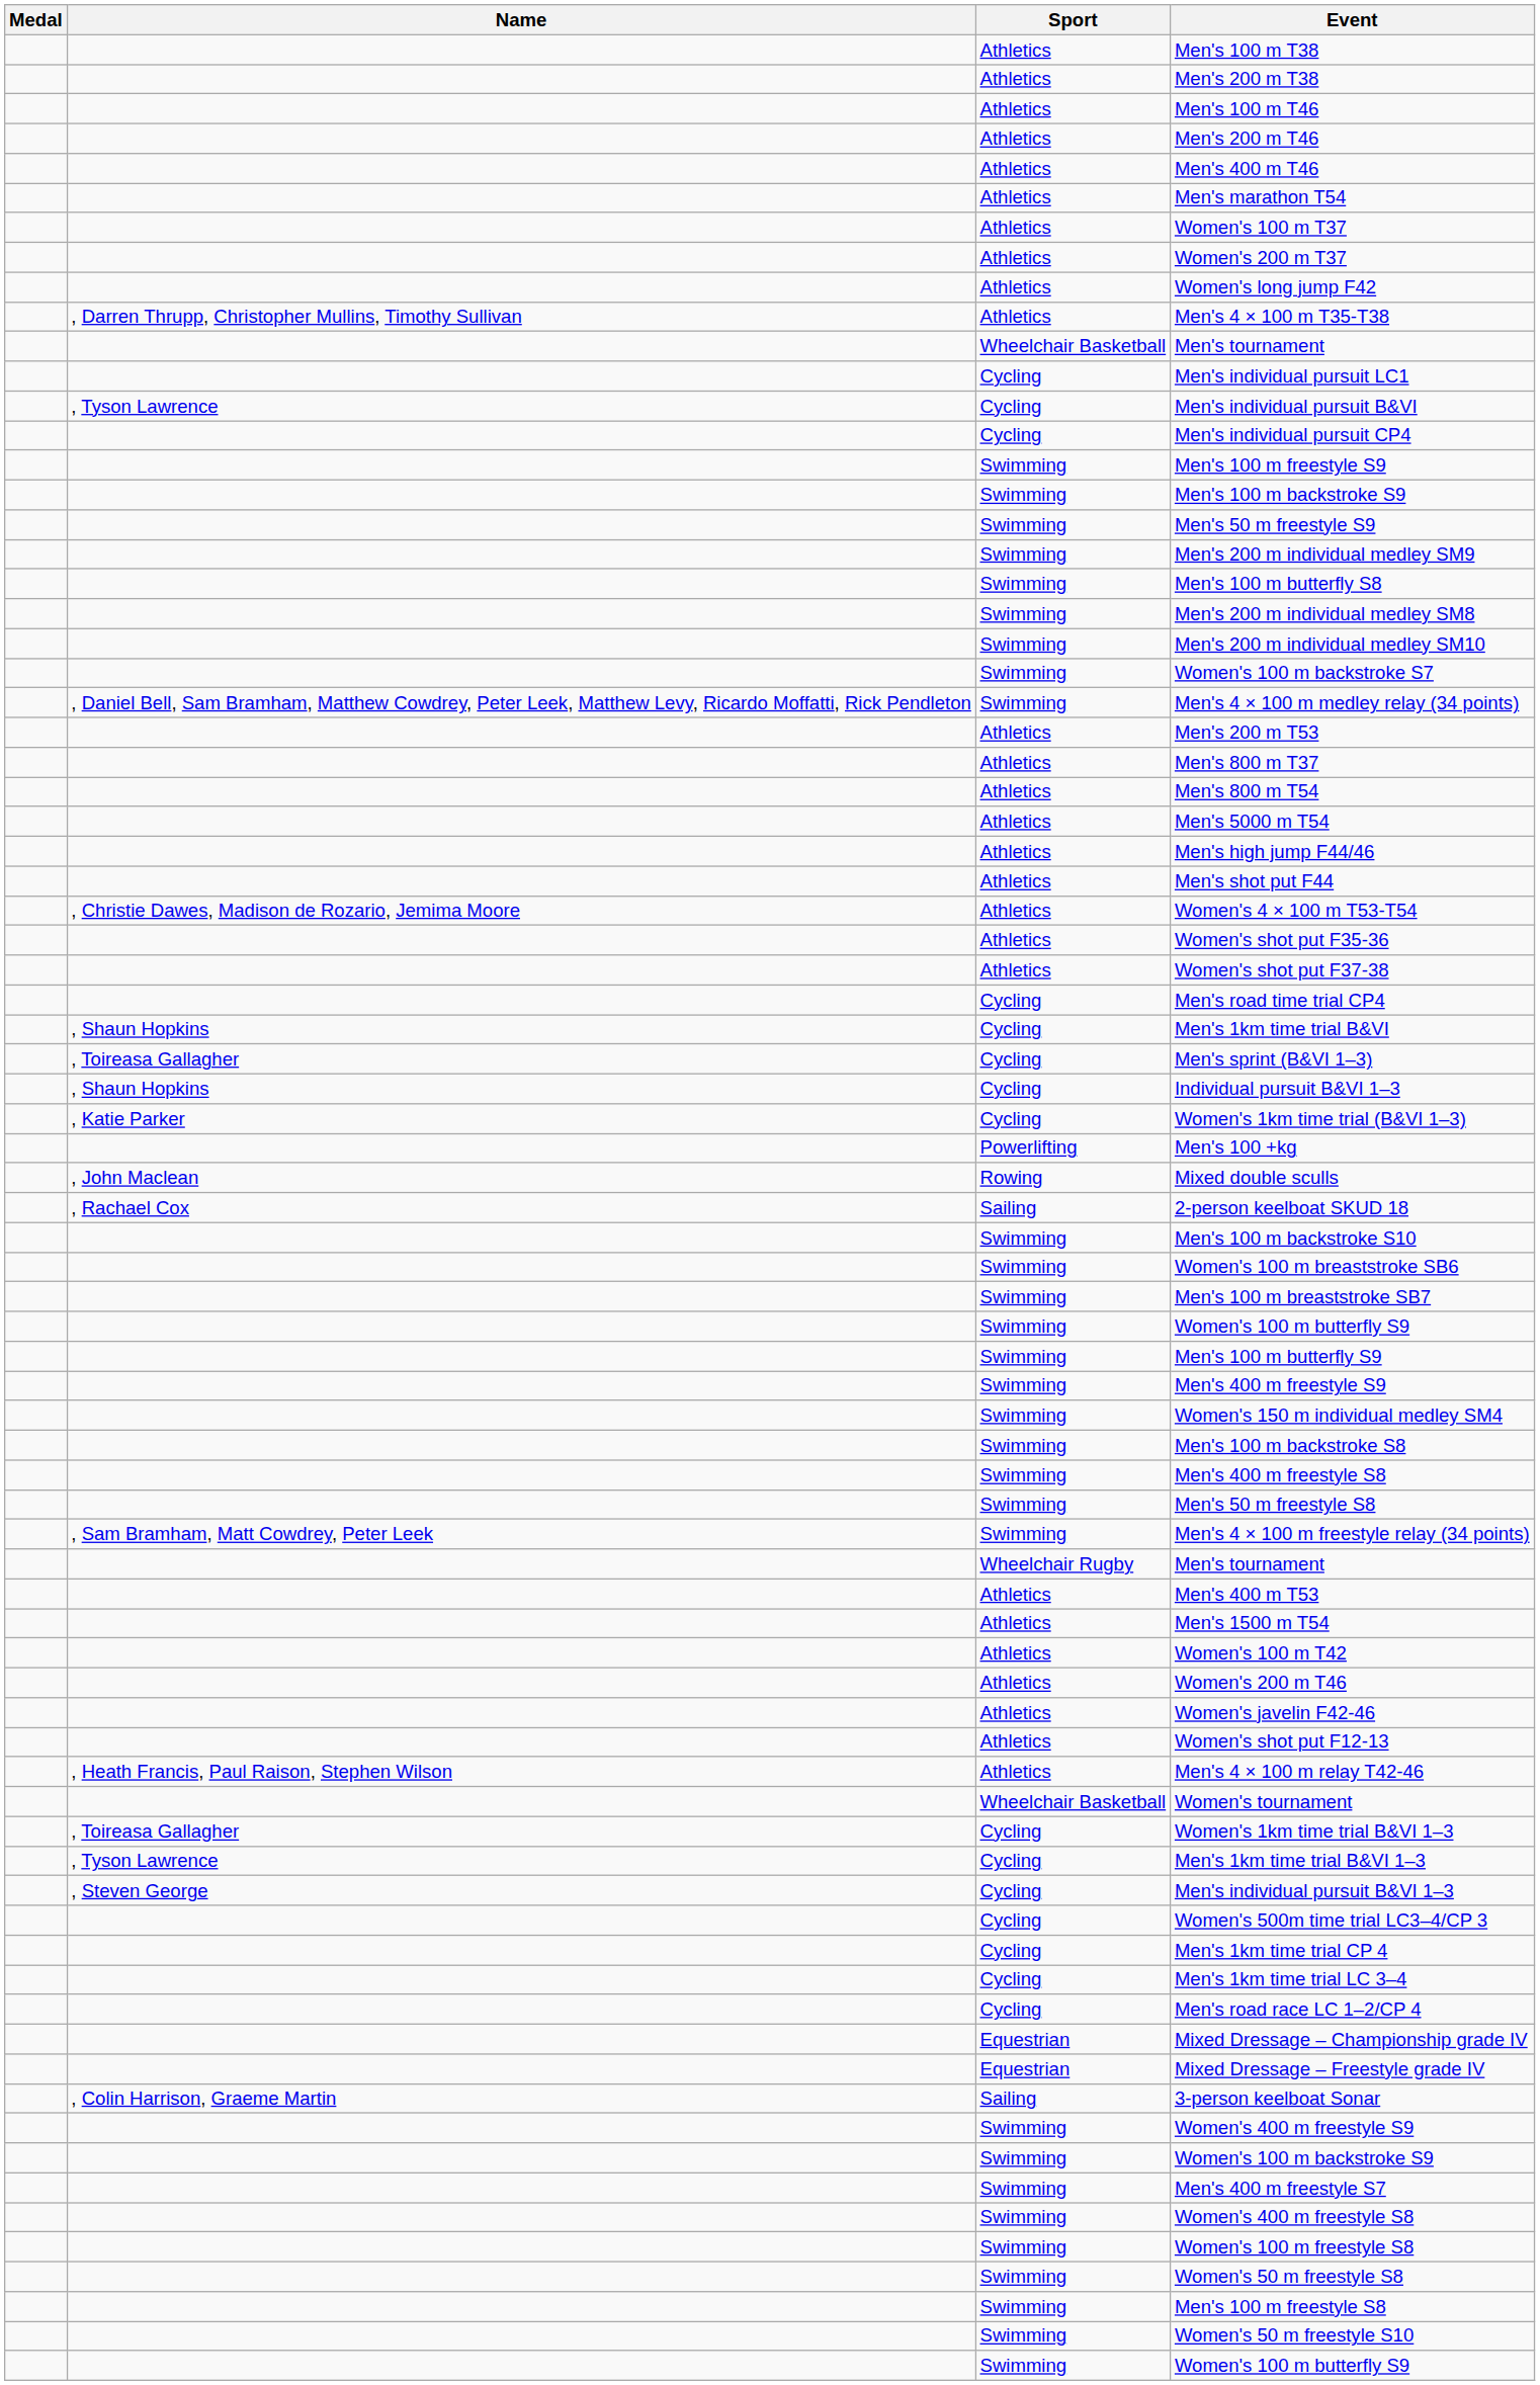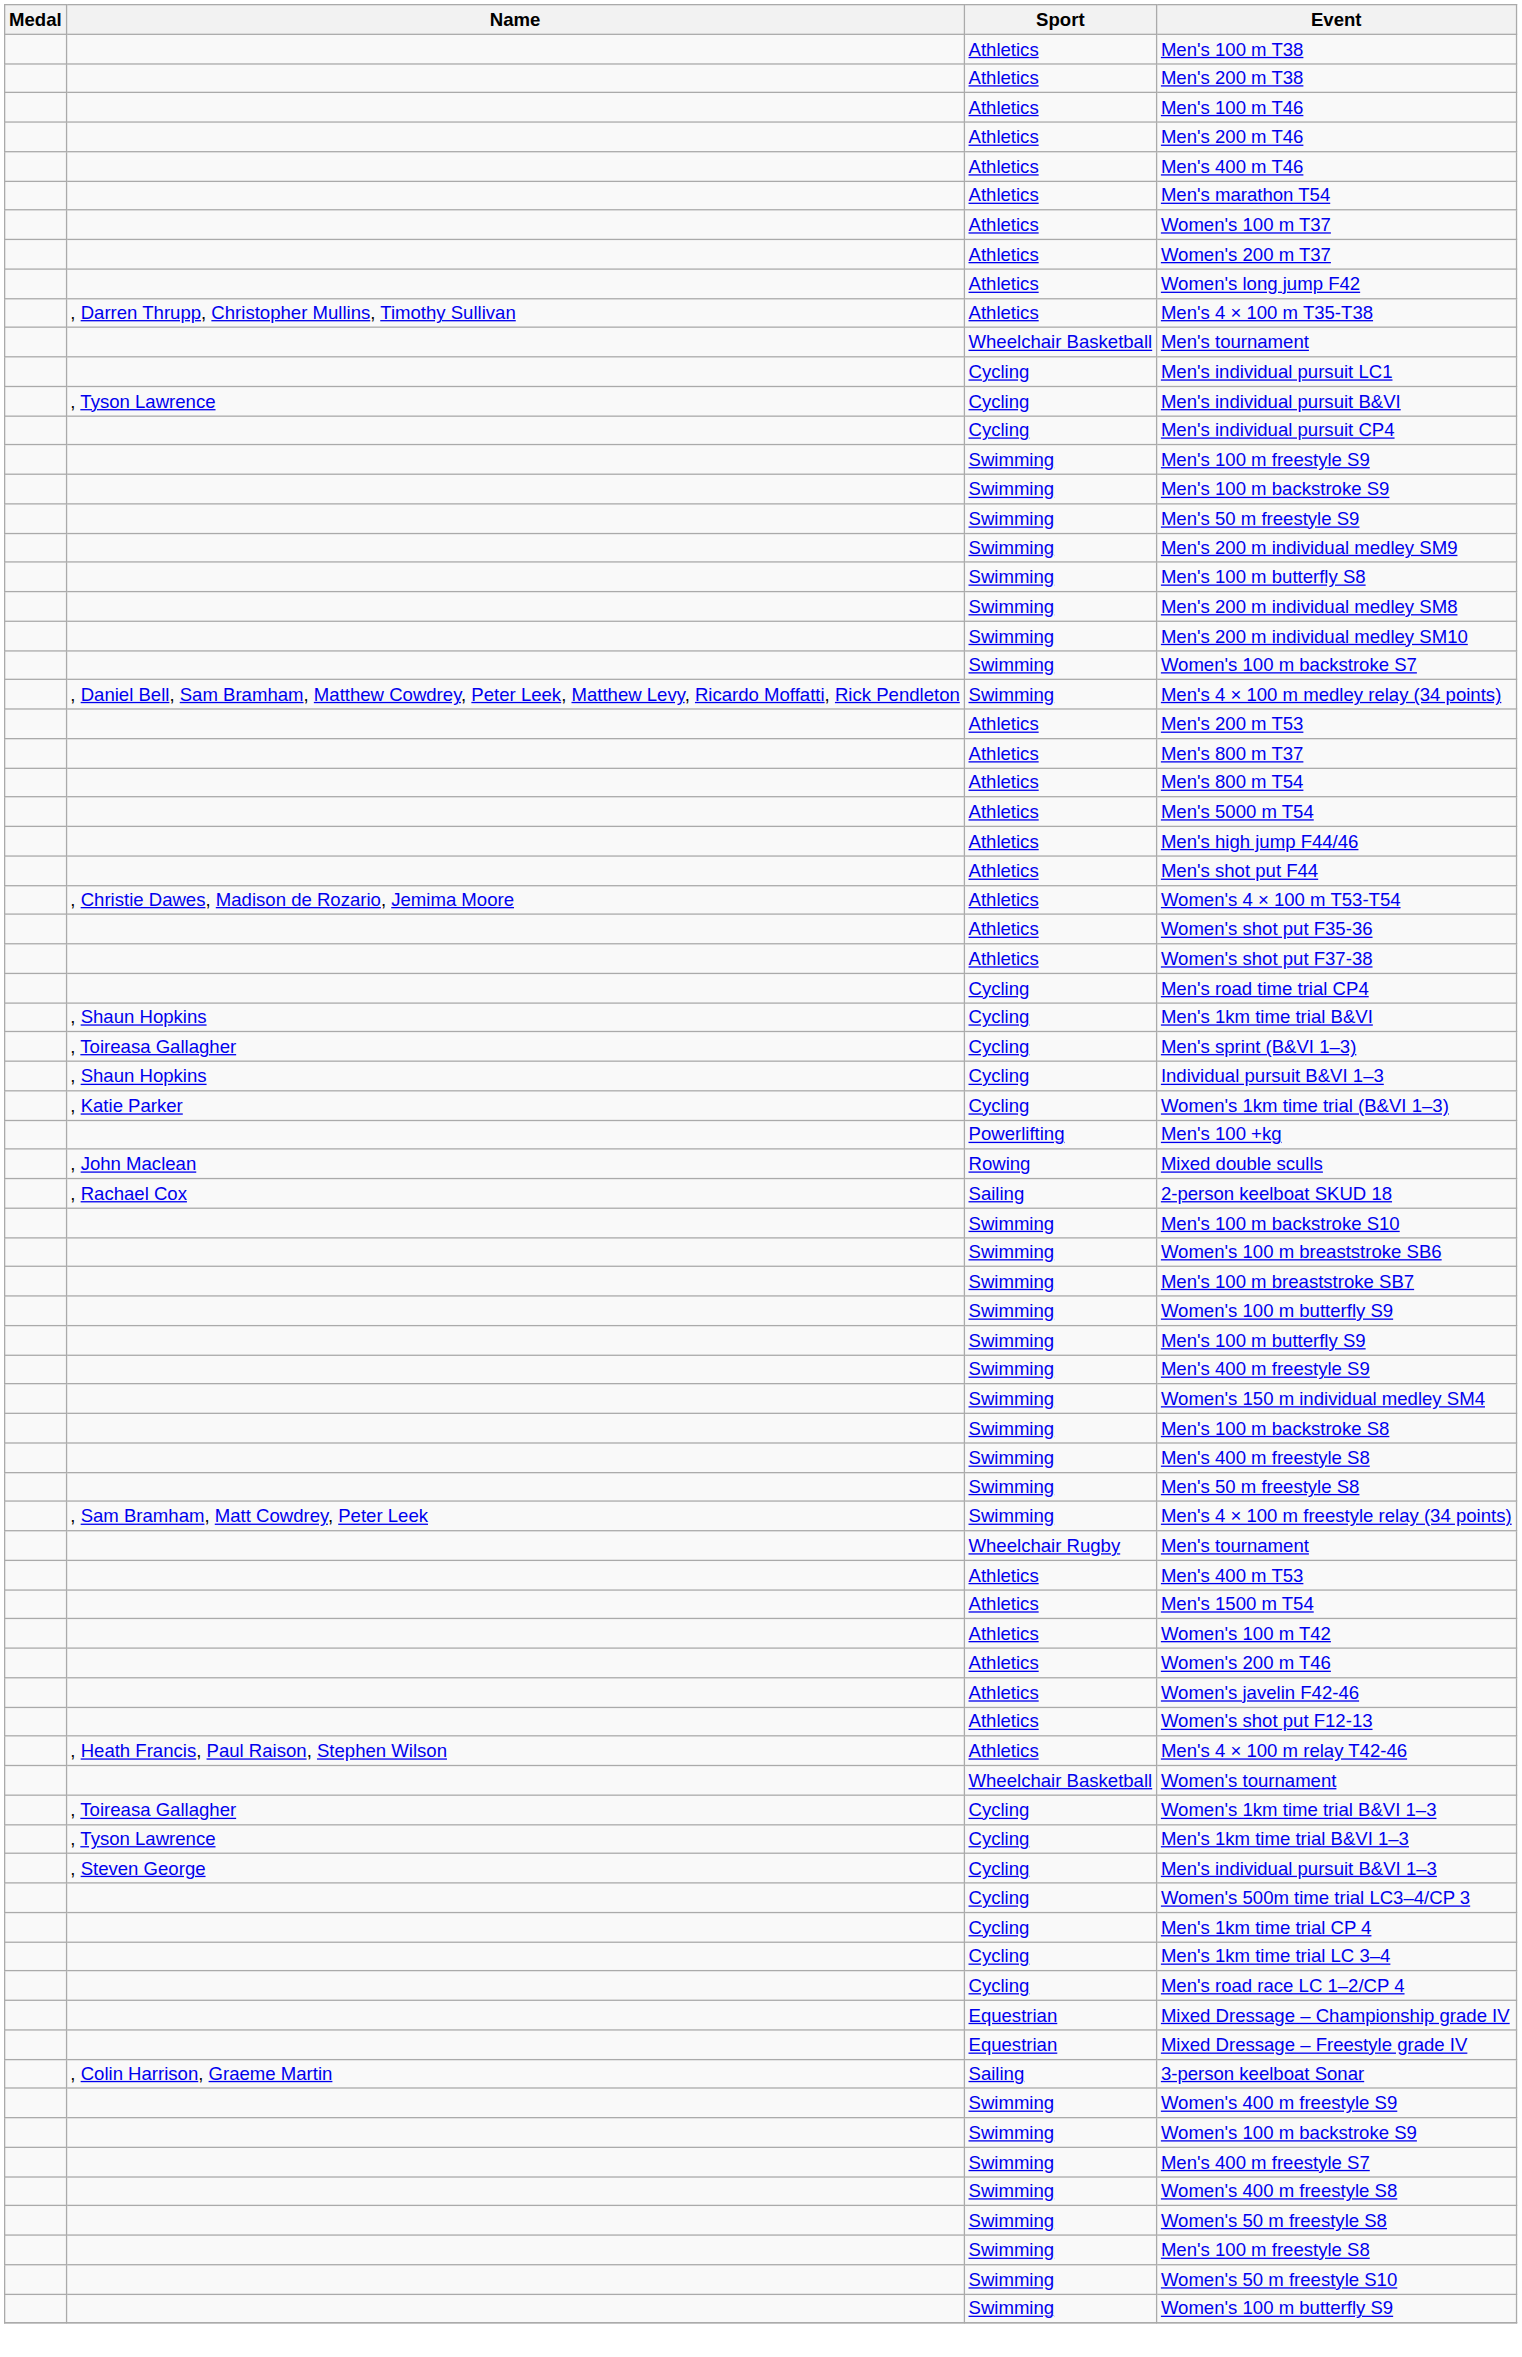- row: Swimming | Women's 100 m freestyle S8
